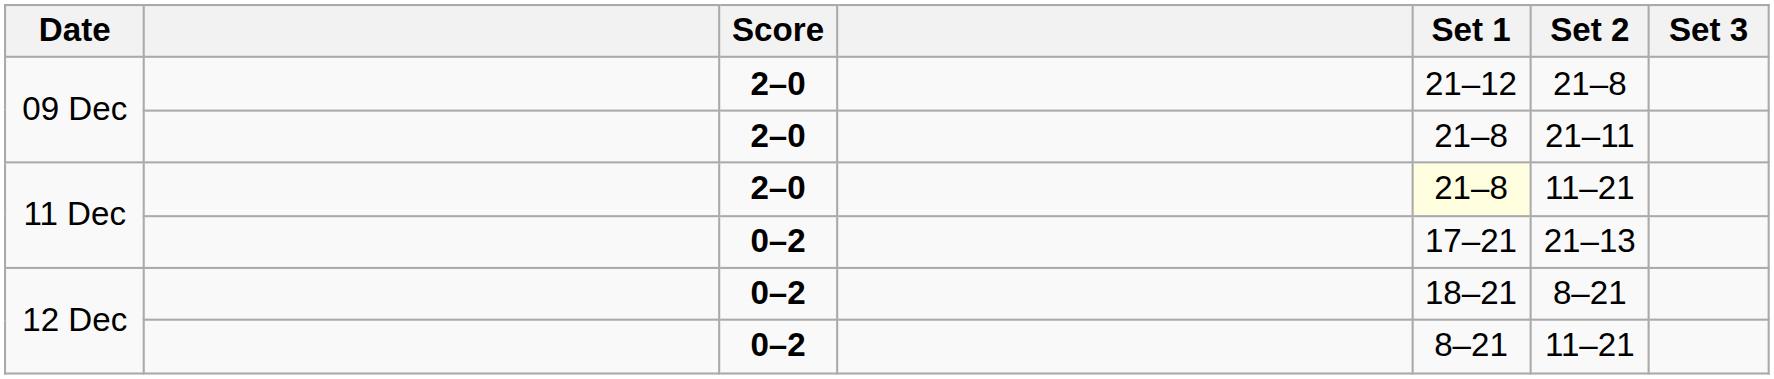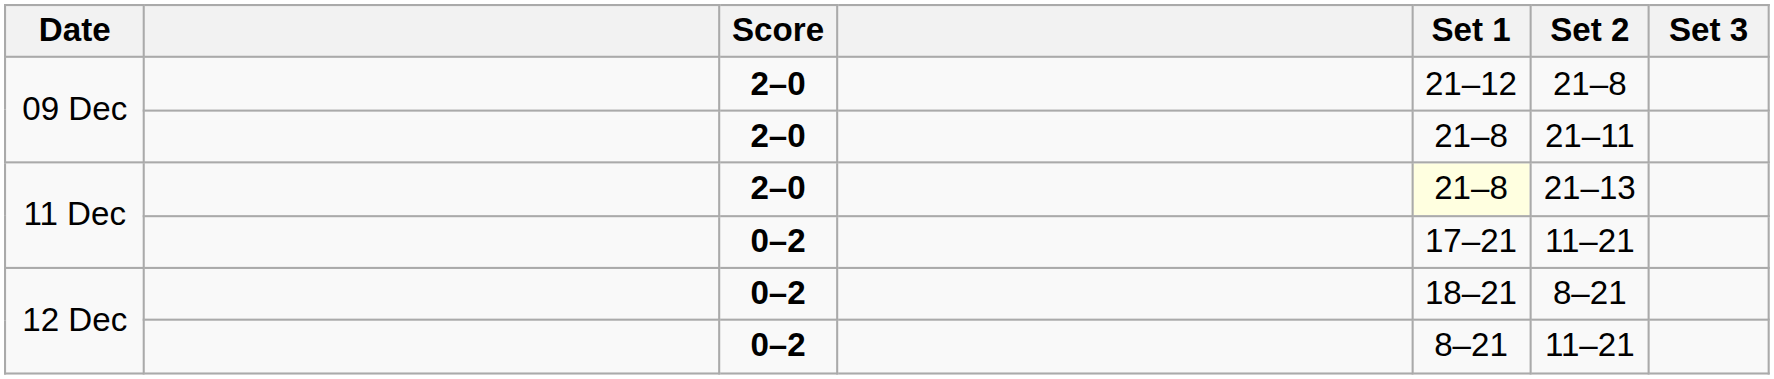11 Dec / 2–0 | Set 2: 11–21 -> 21–13
11 Dec / 0–2 | Set 2: 21–13 -> 11–21
